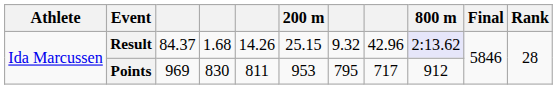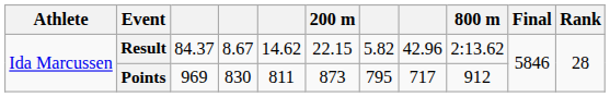Result | column 4: 1.68 -> 8.67
Result | column 5: 14.26 -> 14.62
Result | 200 m: 25.15 -> 22.15
Result | column 7: 9.32 -> 5.82
Result | 800 m: lavender background -> no background
Points | 200 m: 953 -> 873
